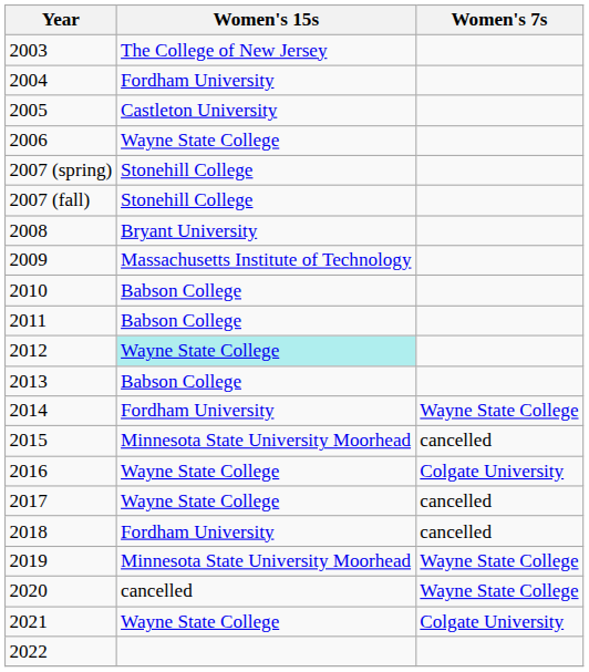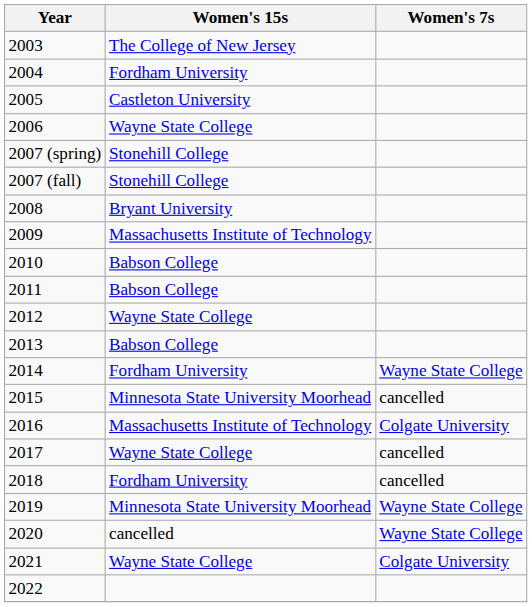2012 | Women's 15s: paleturquoise background -> no background
2016 | Women's 15s: Wayne State College -> Massachusetts Institute of Technology
